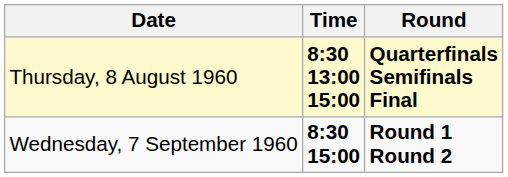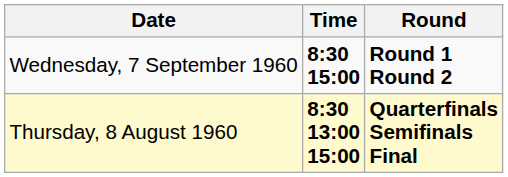rows swapped: Wednesday, 7 September 1960 <-> Thursday, 8 August 1960
